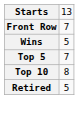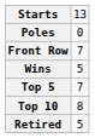+ row: Poles | 0
